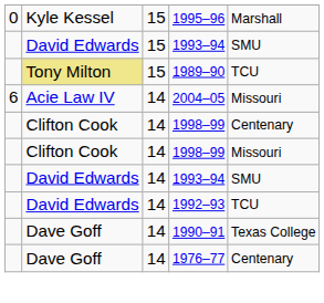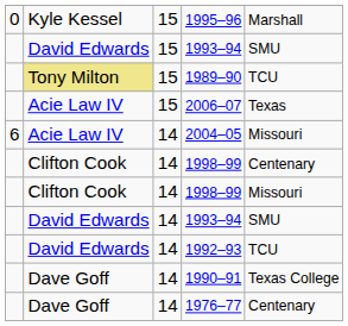+ row: Acie Law IV | 15 | 2006–07 | Texas
